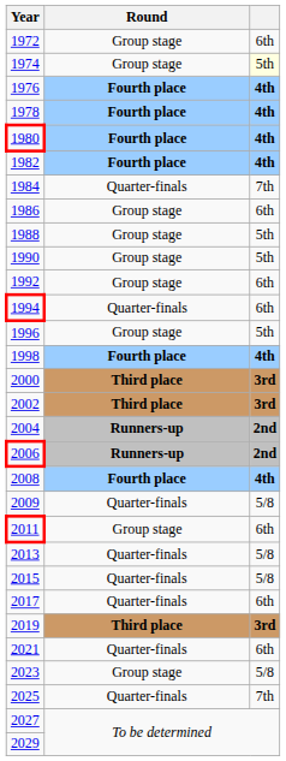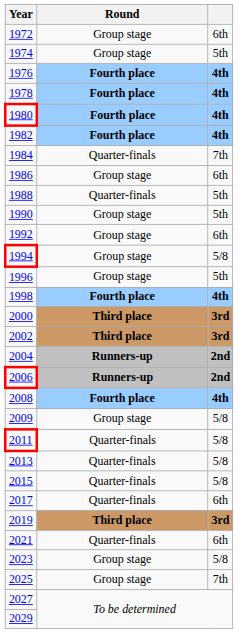1974 | column 3: lightyellow background -> no background
1988 | Round: Group stage -> Quarter-finals
1994 | Round: Quarter-finals -> Group stage
1994 | column 3: 6th -> 5/8
2009 | Round: Quarter-finals -> Group stage
2011 | Round: Group stage -> Quarter-finals
2011 | column 3: 6th -> 5/8
2025 | Round: Quarter-finals -> Group stage
